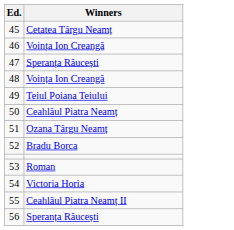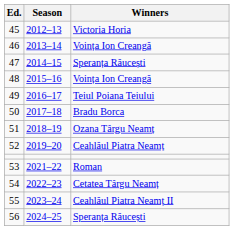+ column: Season | 2012–13 | 2013–14 | 2014–15 | 2015–16 | 2016–17 | 2017–18 | 2018–19 | 2019–20 | 2021–22 | 2022–23 | 2023–24 | 2024–25
45 | Winners: Cetatea Târgu Neamț -> Victoria Horia
50 | Winners: Ceahlăul Piatra Neamț -> Bradu Borca
52 | Winners: Bradu Borca -> Ceahlăul Piatra Neamț
54 | Winners: Victoria Horia -> Cetatea Târgu Neamț
